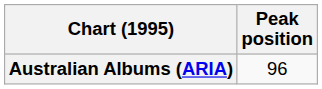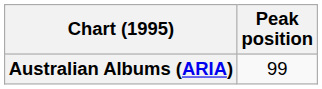Australian Albums (ARIA) | Peak position: 96 -> 99
